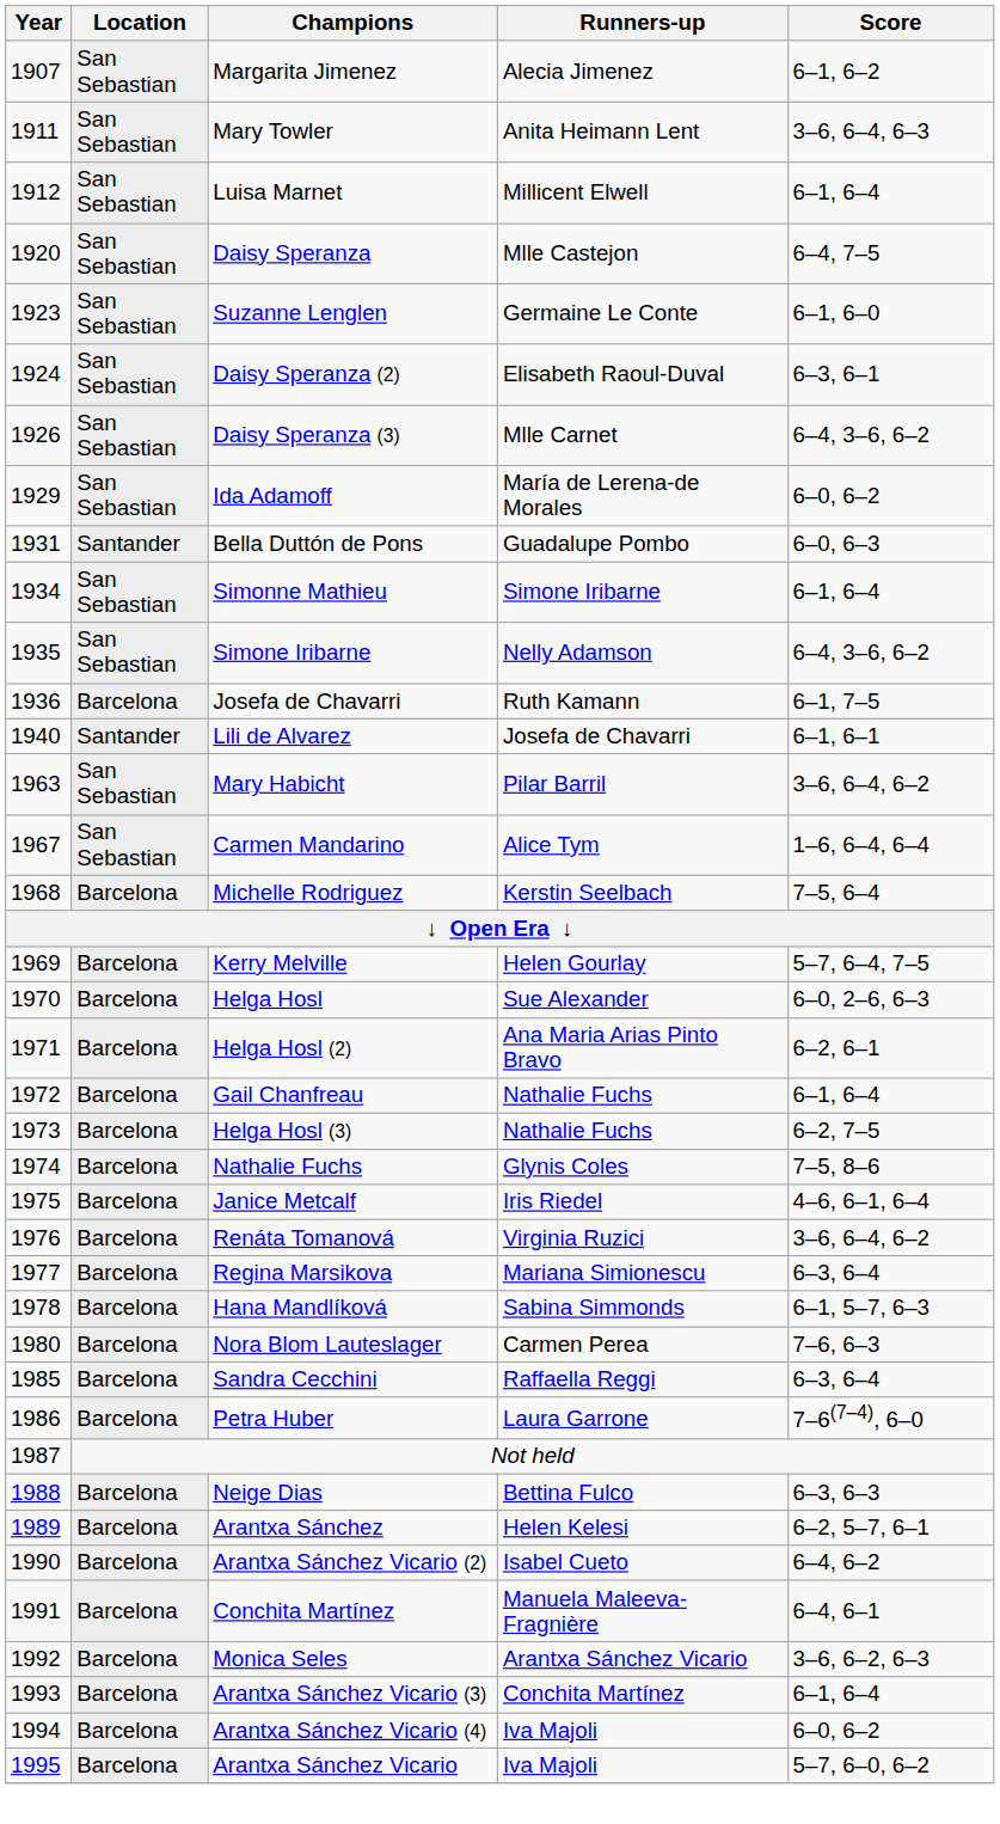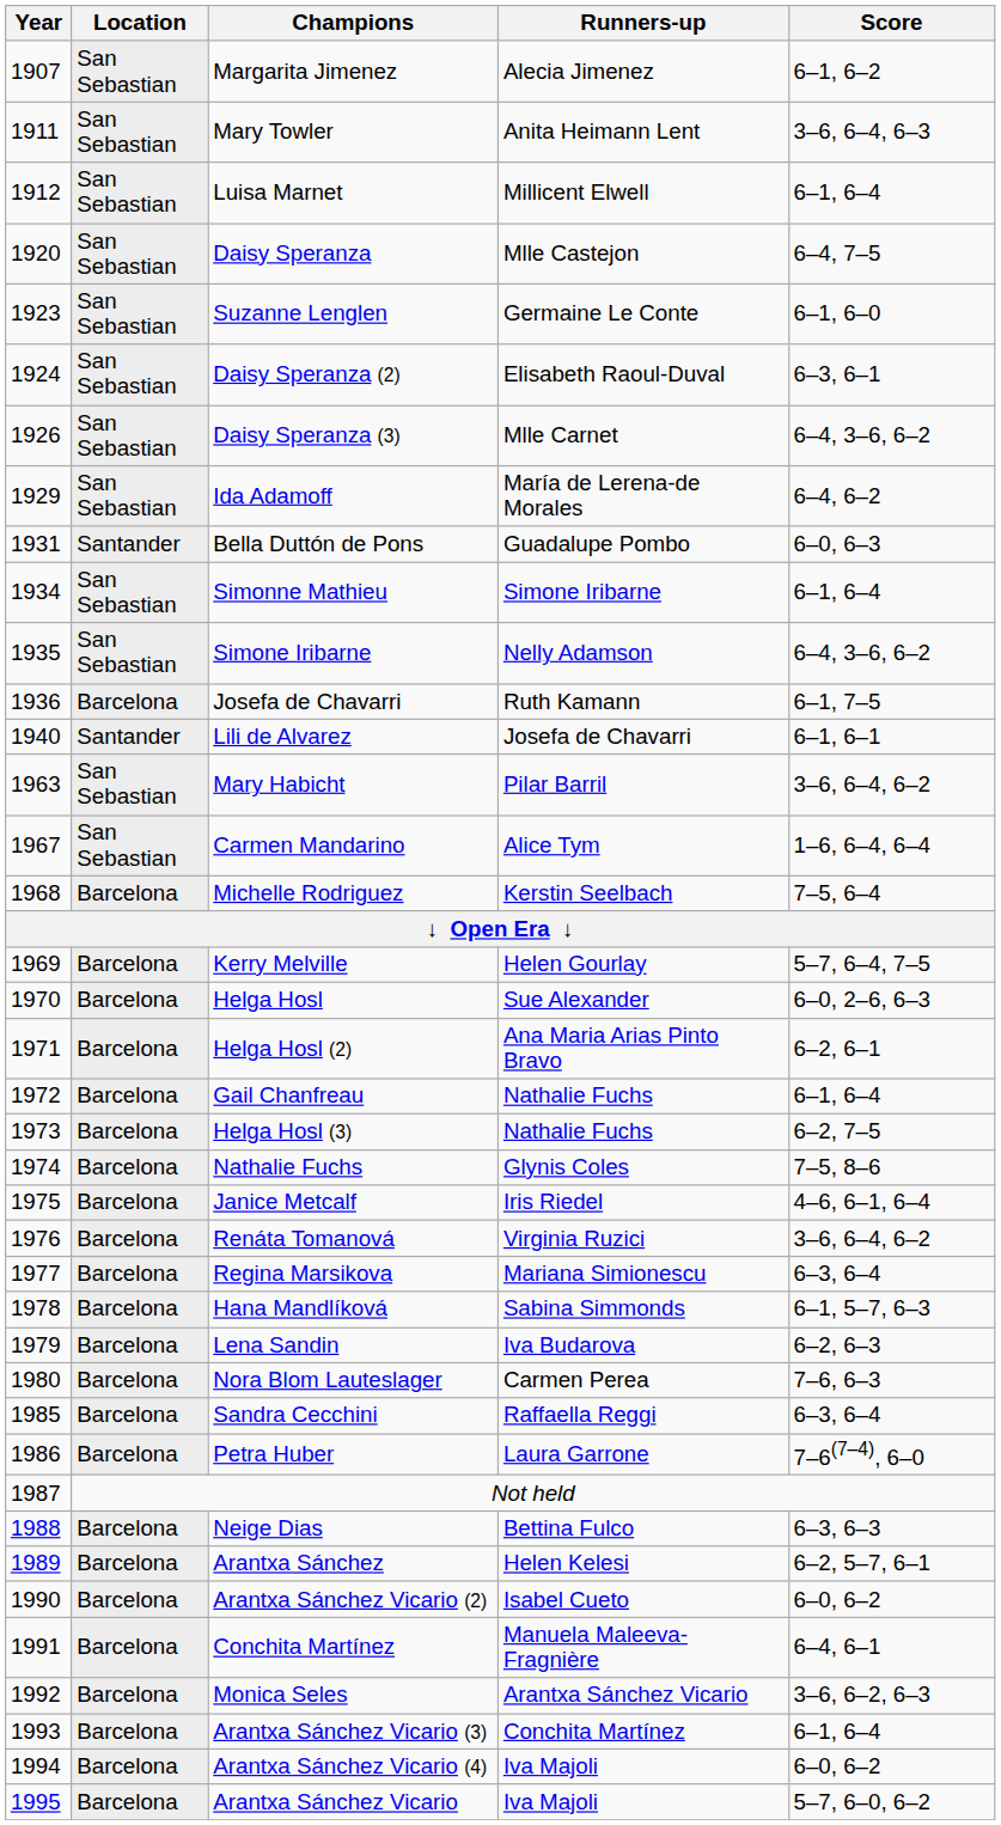Ida Adamoff | Score: 6–0, 6–2 -> 6–4, 6–2
+ row: 1979 | Barcelona | Lena Sandin | Iva Budarova | 6–2, 6–3
Arantxa Sánchez Vicario (2) | Score: 6–4, 6–2 -> 6–0, 6–2
